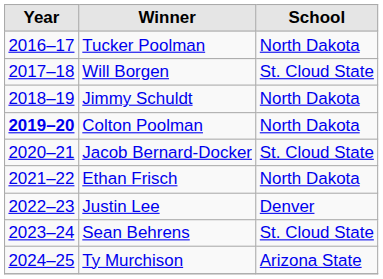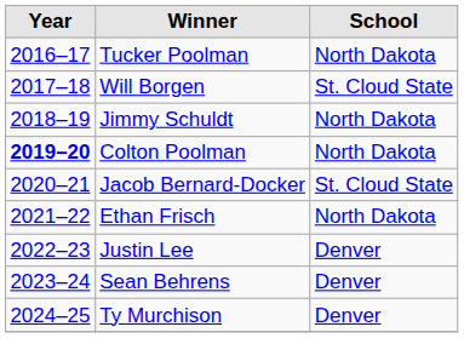Sean Behrens | School: St. Cloud State -> Denver
Ty Murchison | School: Arizona State -> Denver
